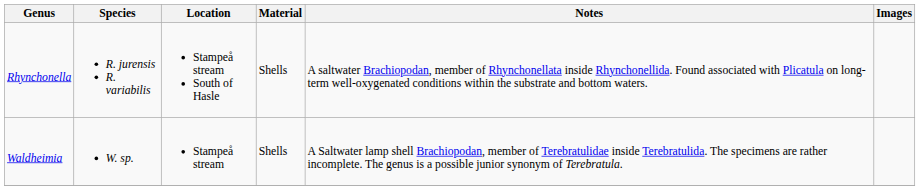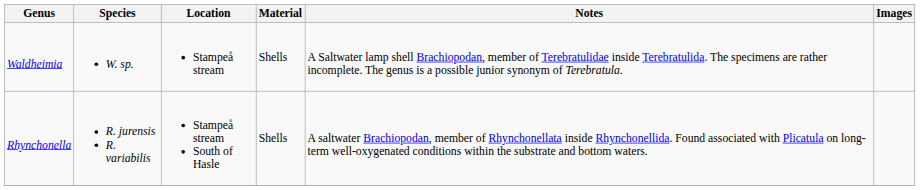rows swapped: Rhynchonella <-> Waldheimia
